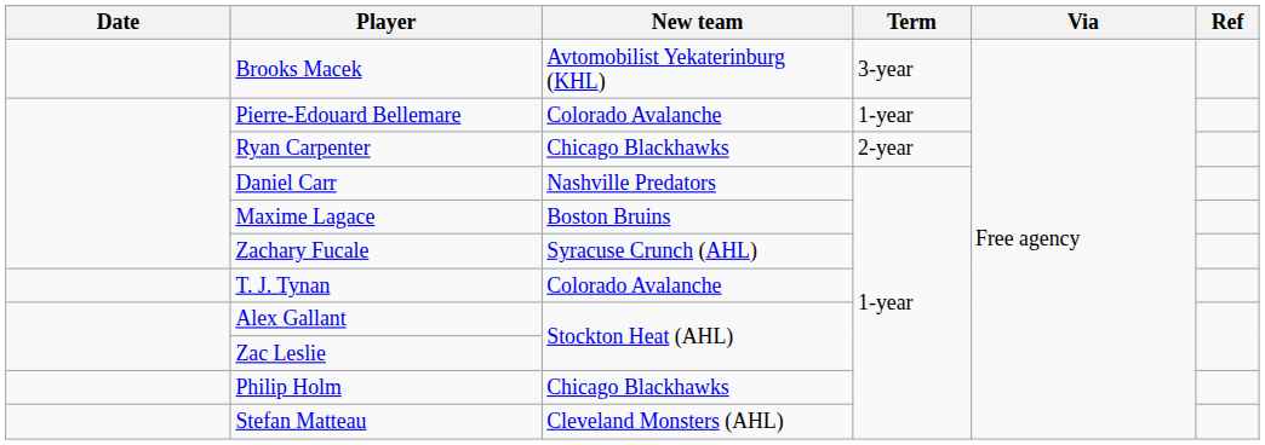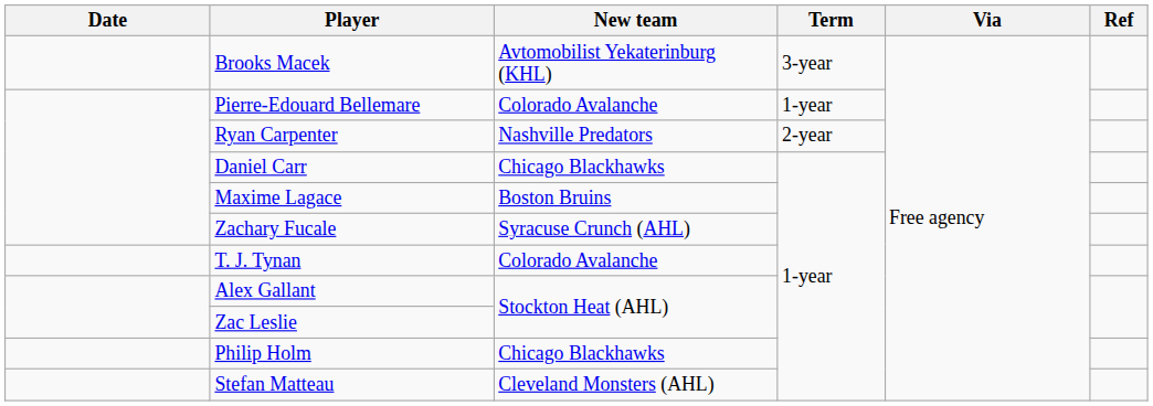Ryan Carpenter | New team: Chicago Blackhawks -> Nashville Predators
Daniel Carr | New team: Nashville Predators -> Chicago Blackhawks
